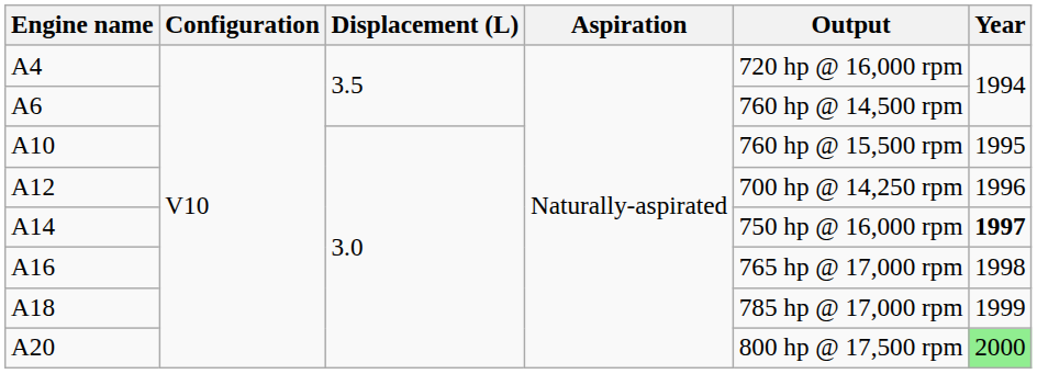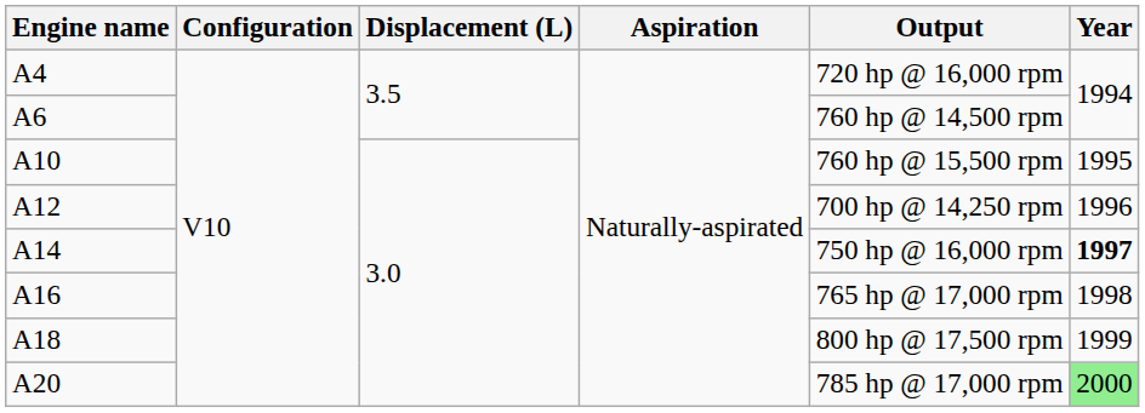A18 | Output: 785 hp @ 17,000 rpm -> 800 hp @ 17,500 rpm
A20 | Output: 800 hp @ 17,500 rpm -> 785 hp @ 17,000 rpm
